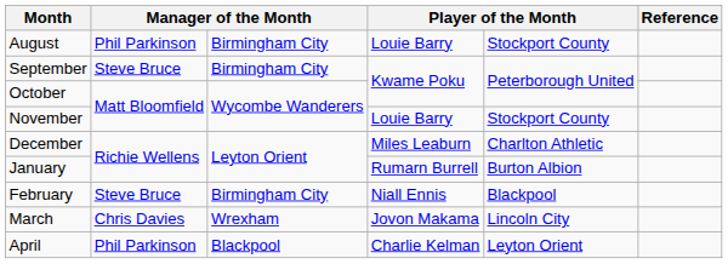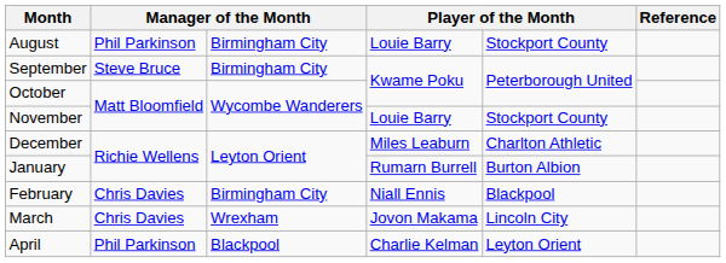February | column 2: Steve Bruce -> Chris Davies
